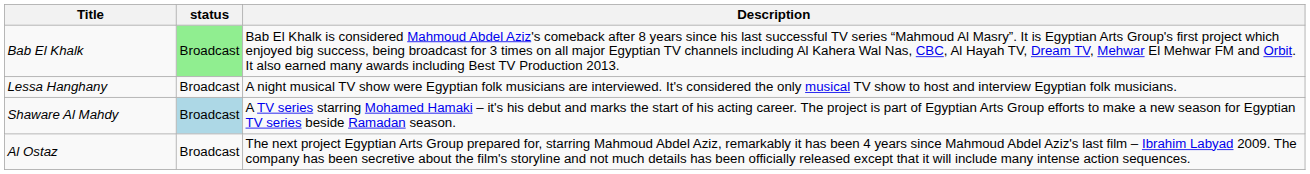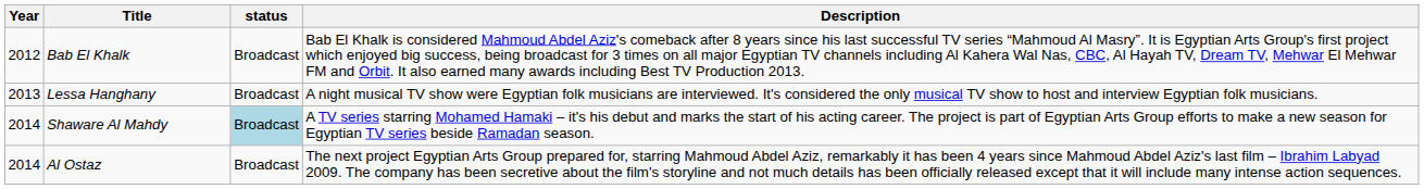+ column: Year | 2012 | 2013 | 2014 | 2014
Bab El Khalk | status: lightgreen background -> no background
